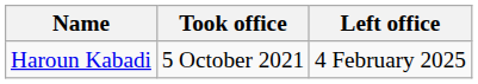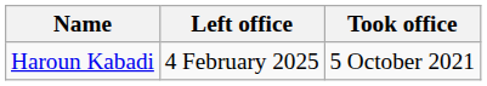columns swapped: Took office <-> Left office
